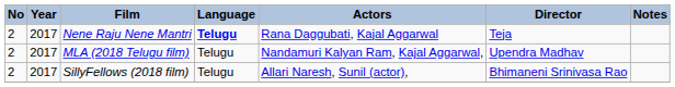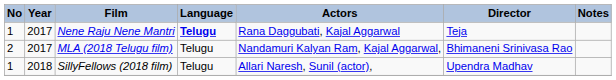Nene Raju Nene Mantri | No: 2 -> 1
MLA (2018 Telugu film) | Director: Upendra Madhav -> Bhimaneni Srinivasa Rao
SillyFellows (2018 film) | No: 2 -> 1
SillyFellows (2018 film) | Year: 2017 -> 2018
SillyFellows (2018 film) | Director: Bhimaneni Srinivasa Rao -> Upendra Madhav
